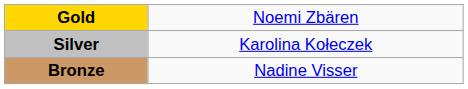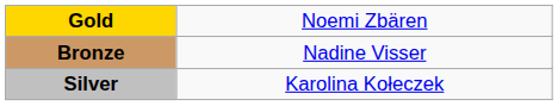rows swapped: Silver <-> Bronze
